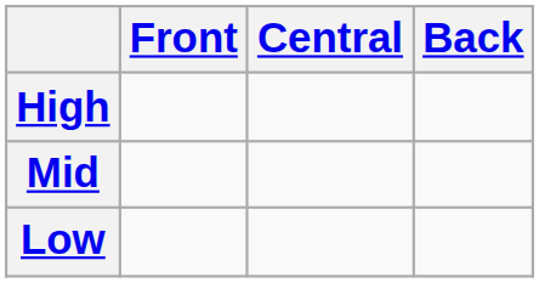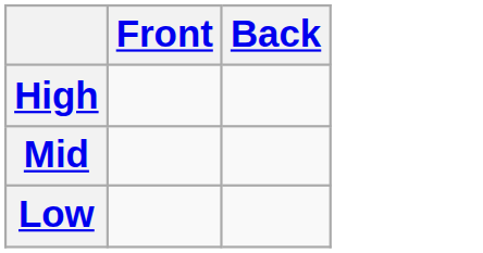- column: Central
